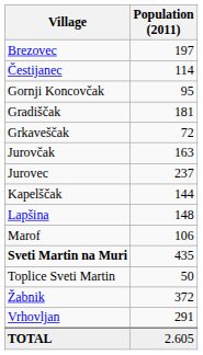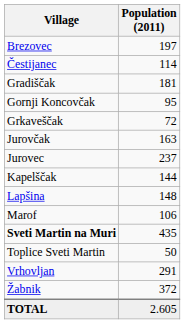rows swapped: Gornji Koncovčak <-> Gradiščak
rows swapped: Vrhovljan <-> Žabnik
